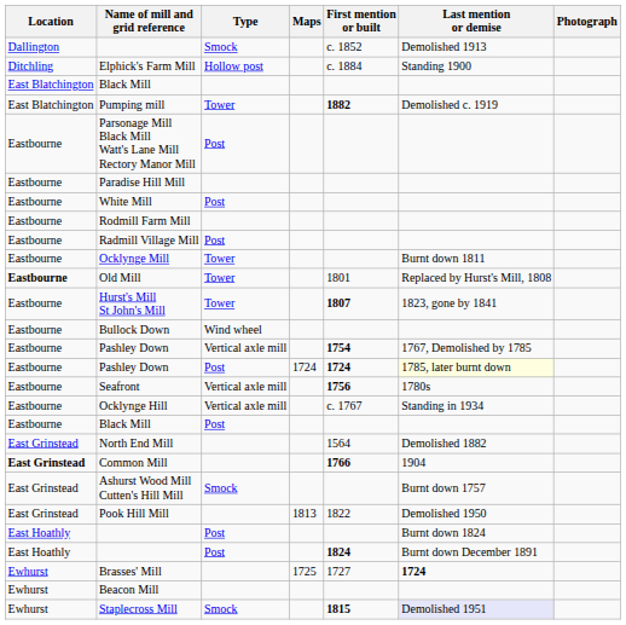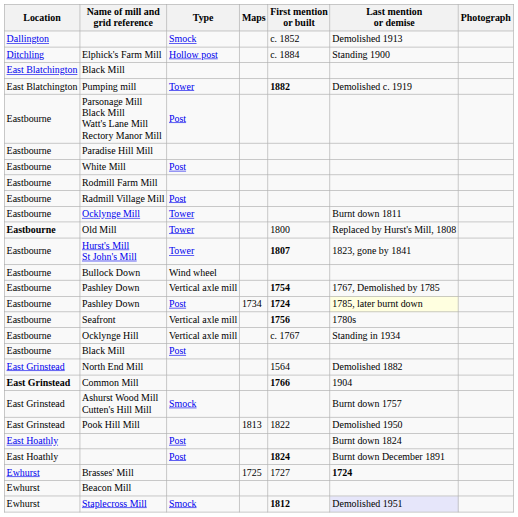Old Mill | First mention or built: 1801 -> 1800
Pashley Down / Post | Maps: 1724 -> 1734
Staplecross Mill | First mention or built: 1815 -> 1812
